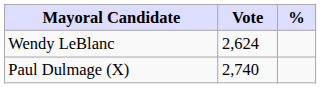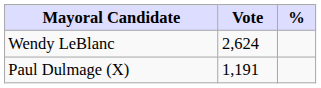Paul Dulmage (X) | Vote: 2,740 -> 1,191
